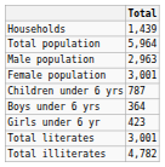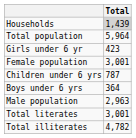Households | Total: no background -> lightgrey background
rows swapped: Male population <-> Girls under 6 yr
